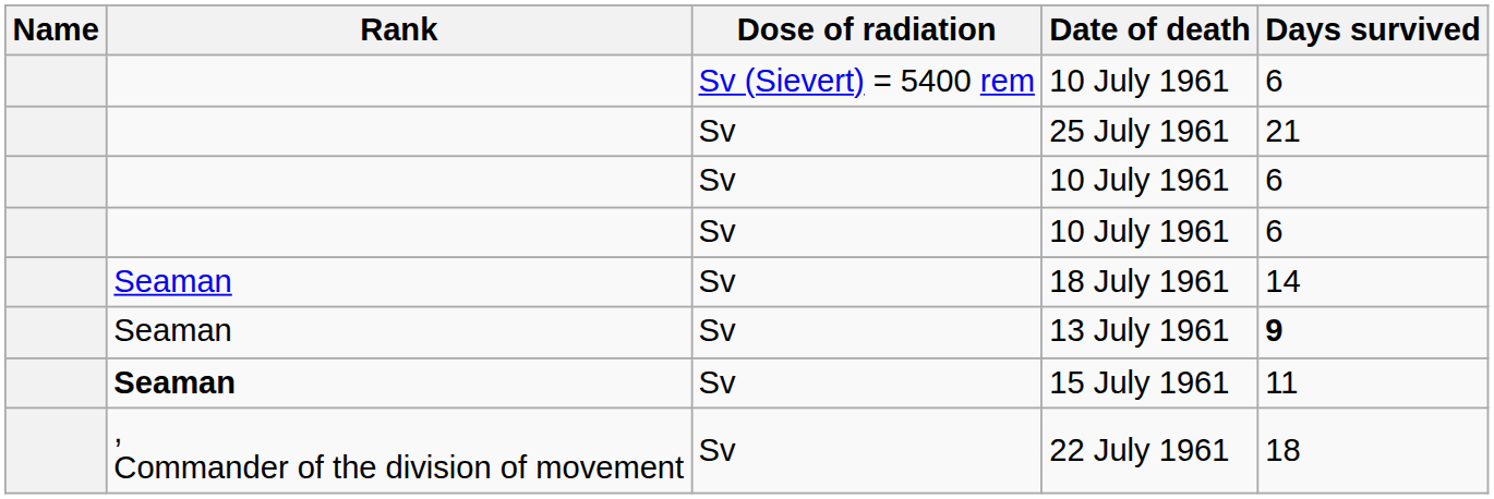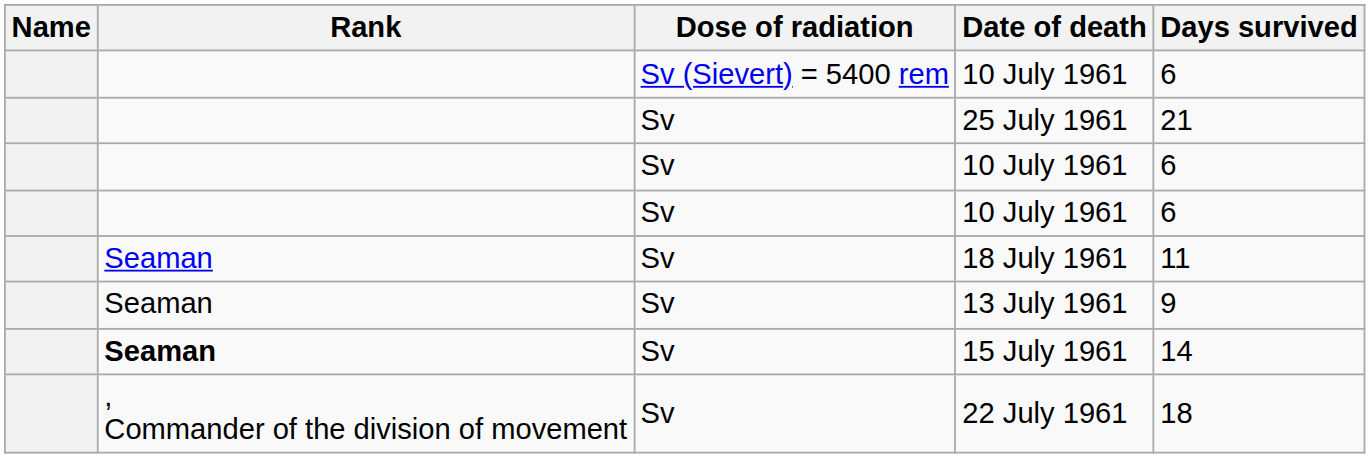18 July 1961 | Days survived: 14 -> 11
13 July 1961 | Days survived: bold -> normal
15 July 1961 | Days survived: 11 -> 14
